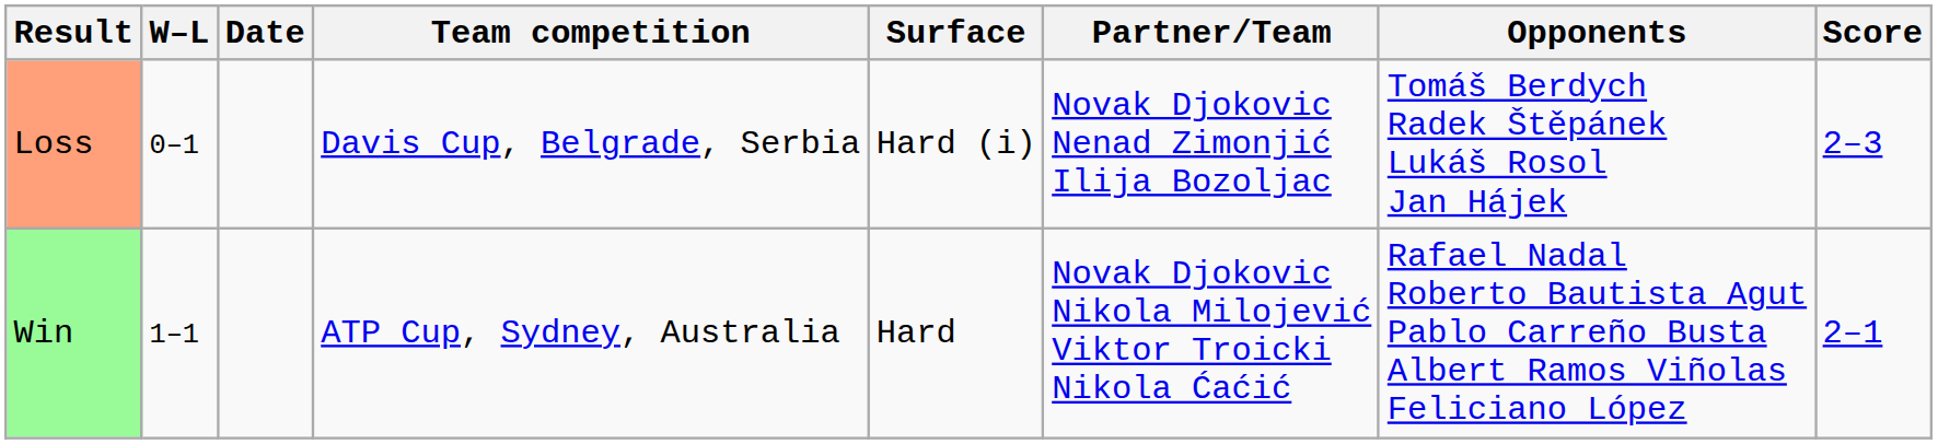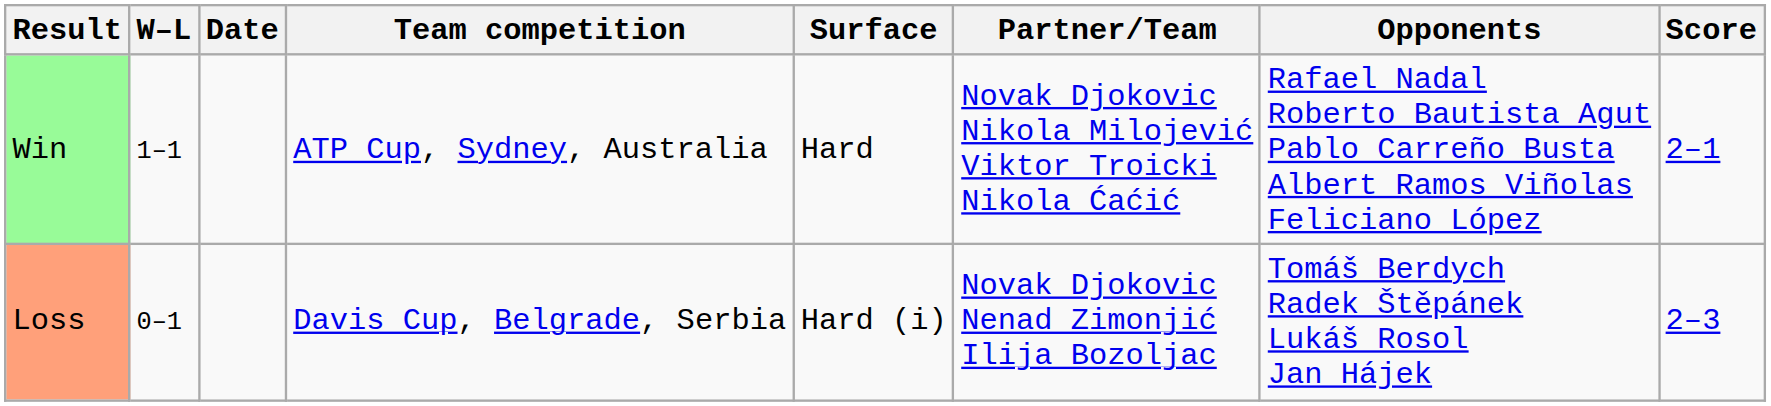rows swapped: Loss <-> Win
